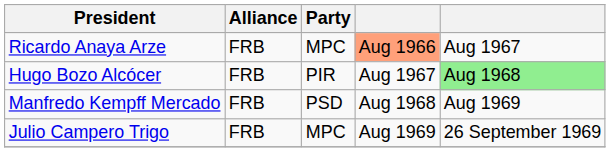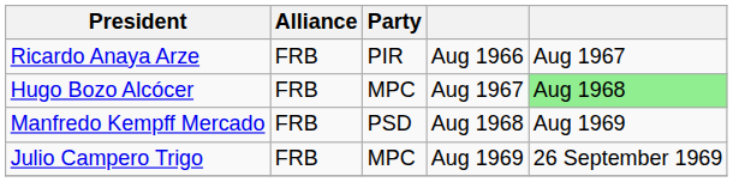Ricardo Anaya Arze | Party: MPC -> PIR
Ricardo Anaya Arze | column 4: lightsalmon background -> no background
Hugo Bozo Alcócer | Party: PIR -> MPC
